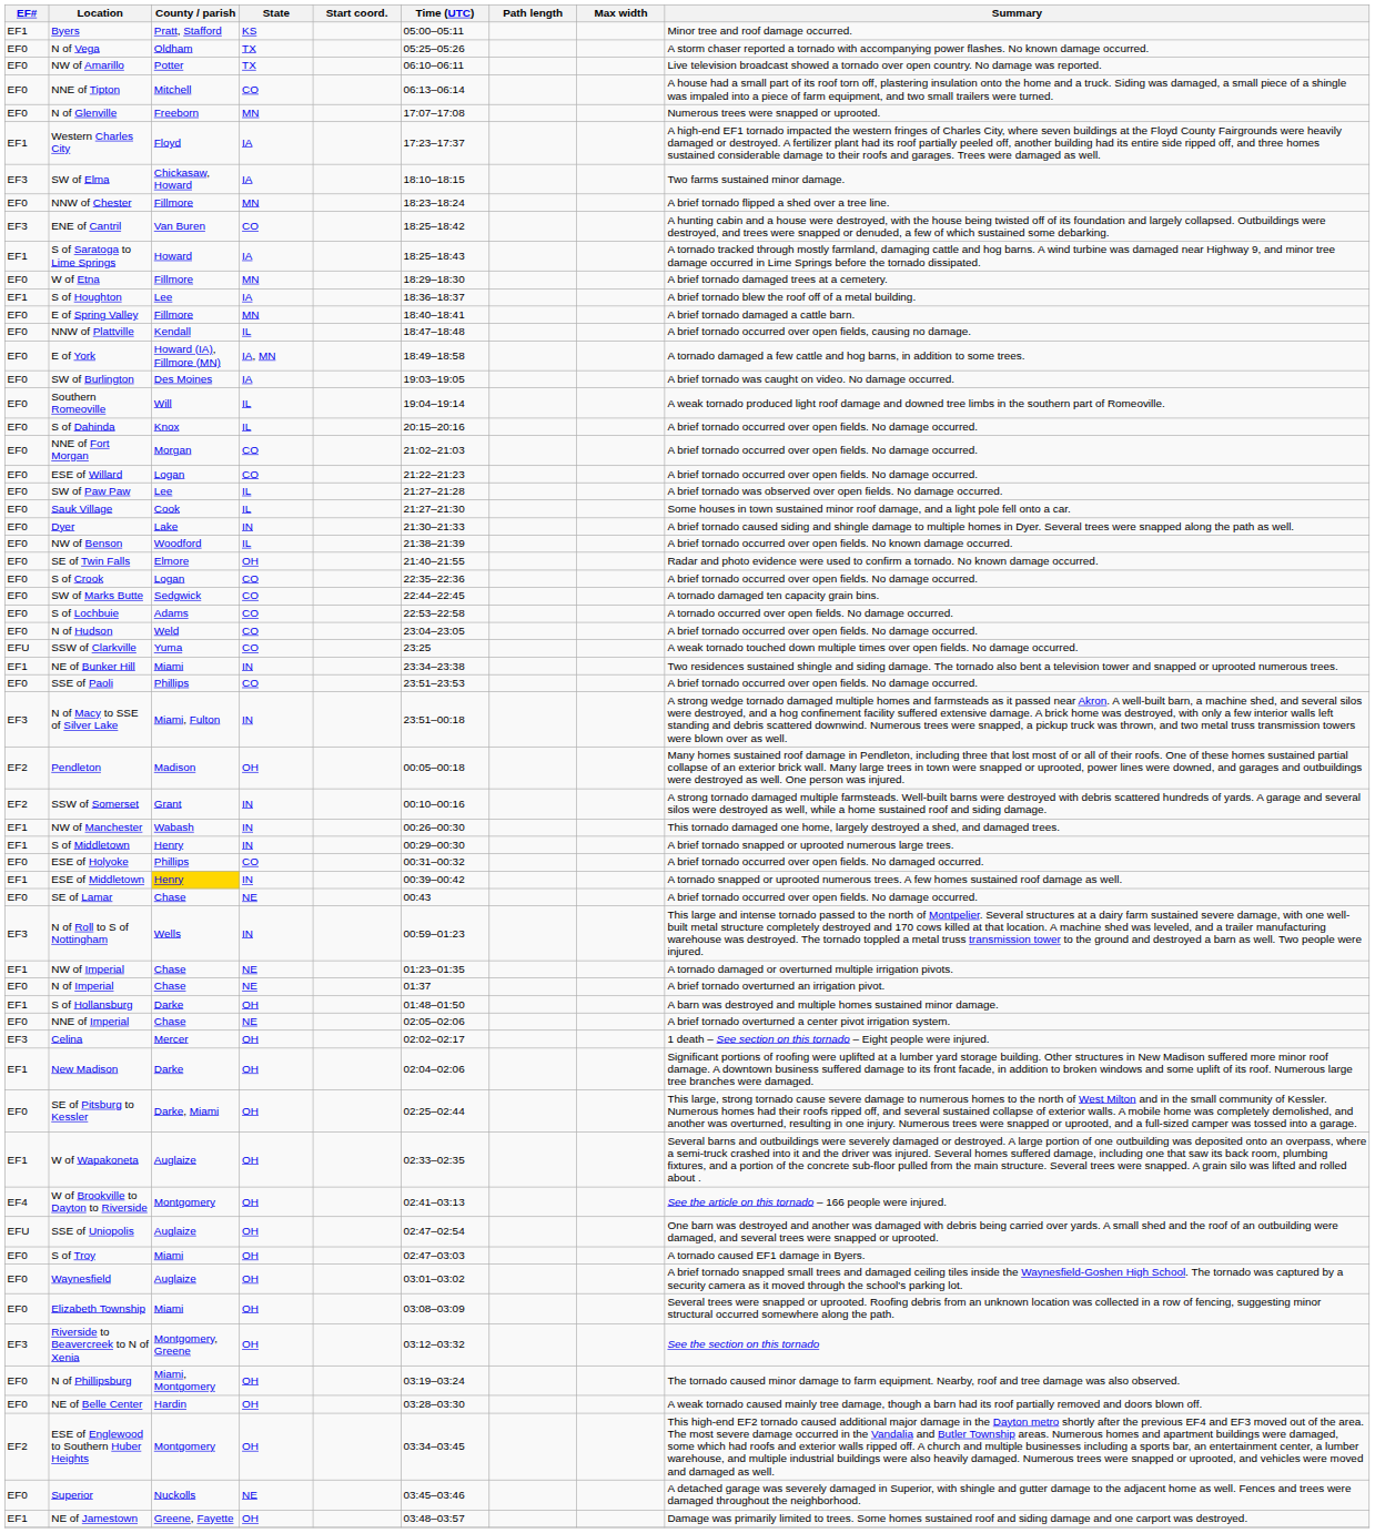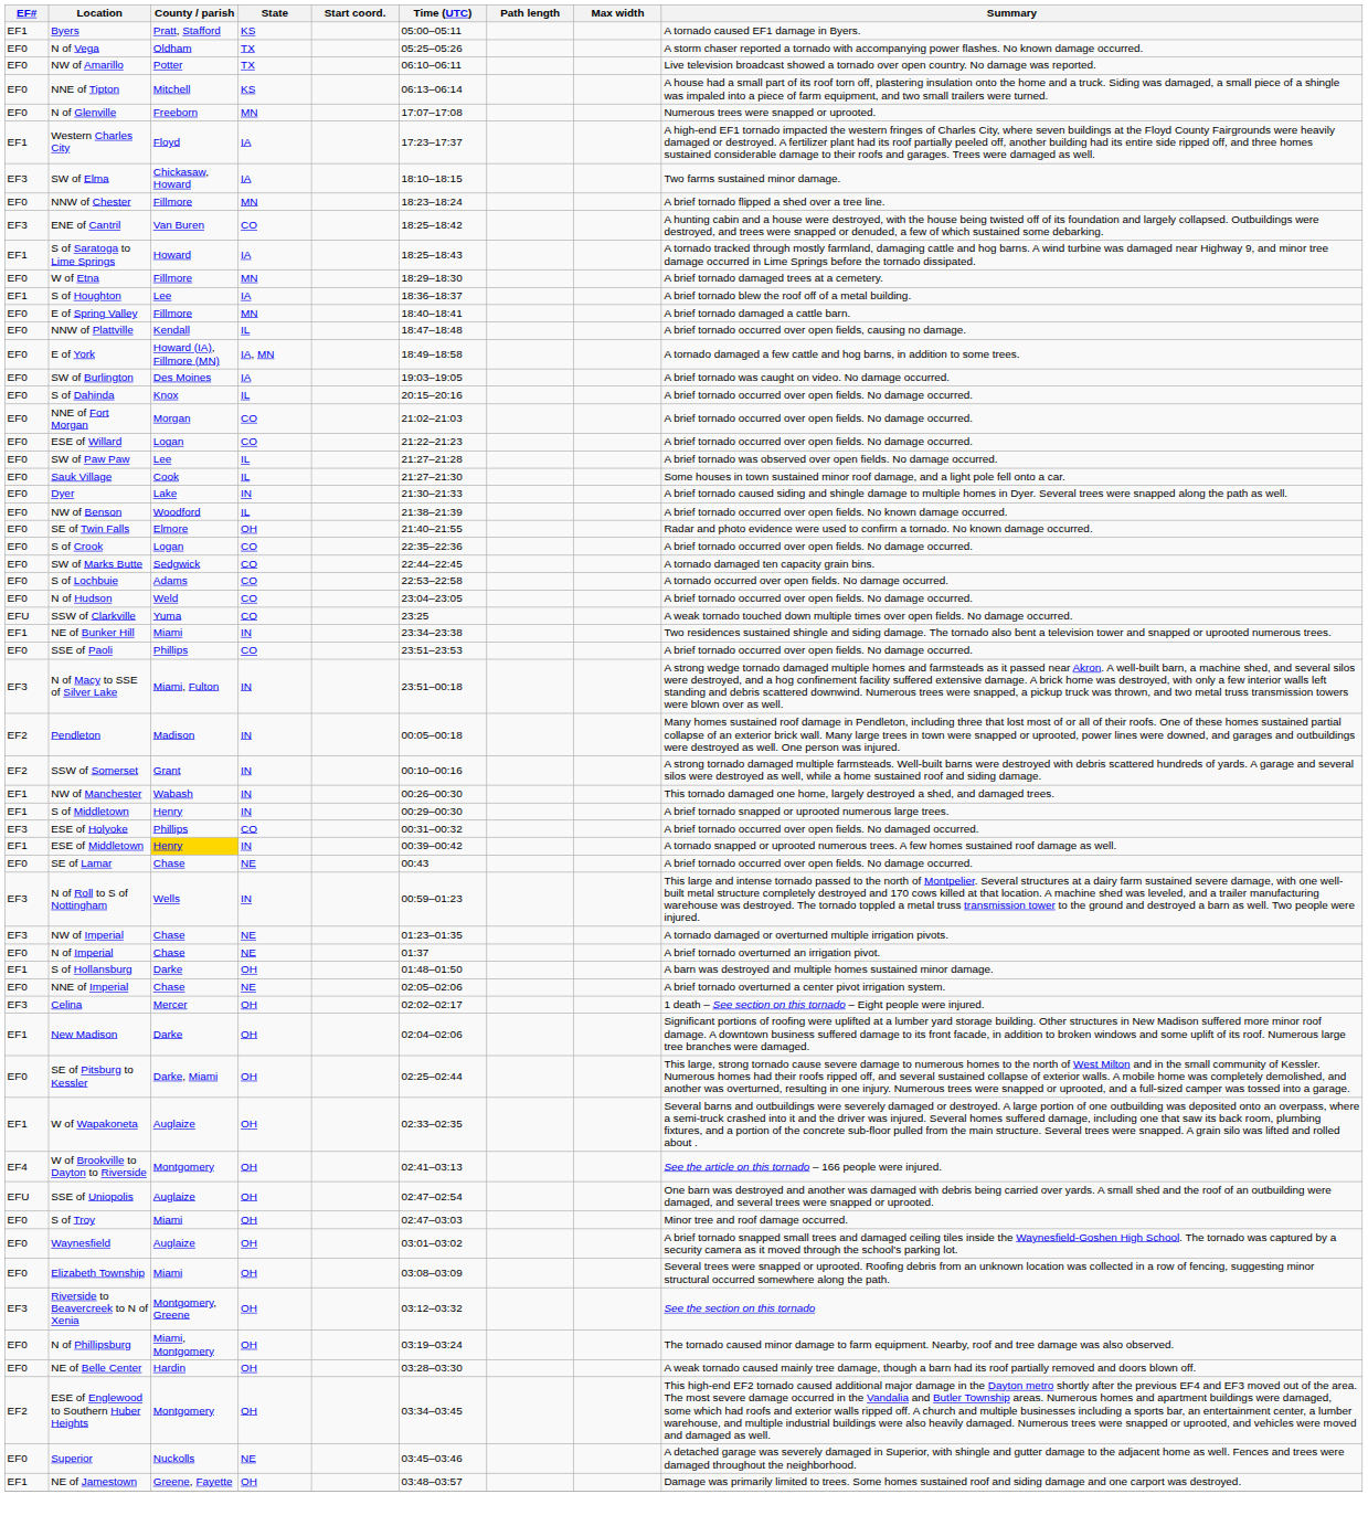Byers | Summary: Minor tree and roof damage occurred. -> A tornado caused EF1 damage in Byers.
NNE of Tipton | State: CO -> KS
- row: EF0 | Southern Romeoville | Will | IL | 19:04–19:14 | A weak tornado produced light roof damage and downed tree limbs in the southern part of Romeoville.
Pendleton | State: OH -> IN
ESE of Holyoke | EF#: EF0 -> EF3
NW of Imperial | EF#: EF1 -> EF3
S of Troy | Summary: A tornado caused EF1 damage in Byers. -> Minor tree and roof damage occurred.
